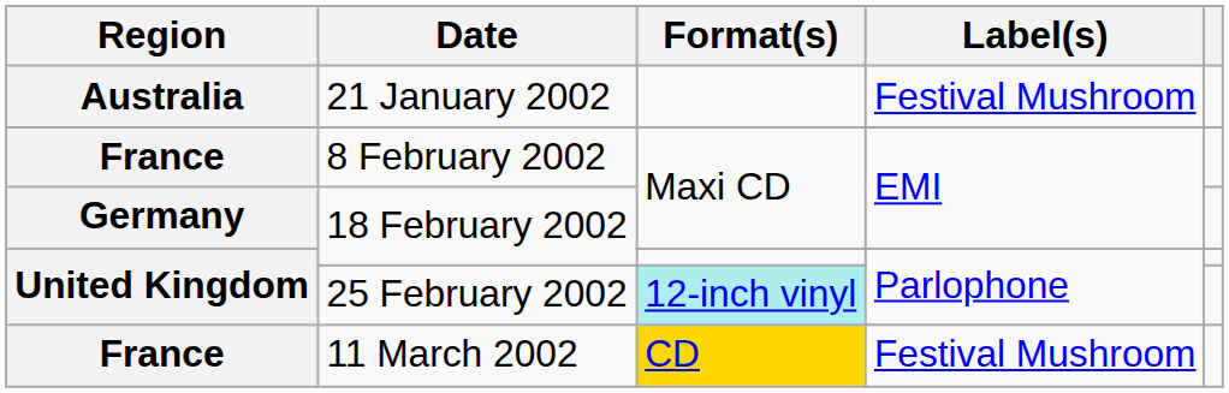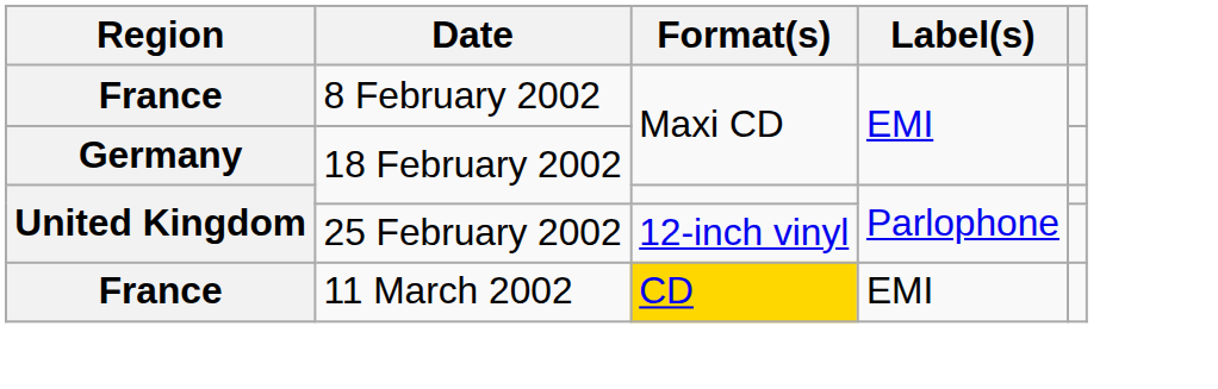- row: Australia | 21 January 2002 | Festival Mushroom
25 February 2002 | Format(s): paleturquoise background -> no background
11 March 2002 | Label(s): Festival Mushroom -> EMI
